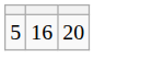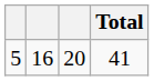+ column: Total | 41
